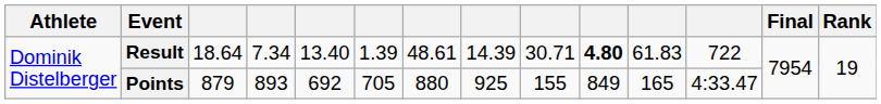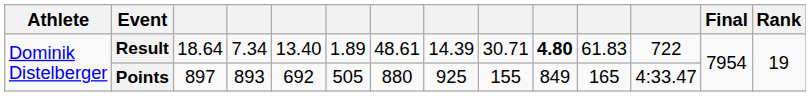Result | column 6: 1.39 -> 1.89
Points | column 3: 879 -> 897
Points | column 6: 705 -> 505
